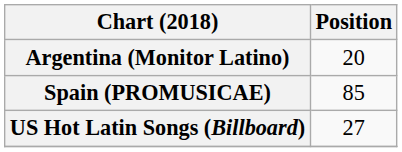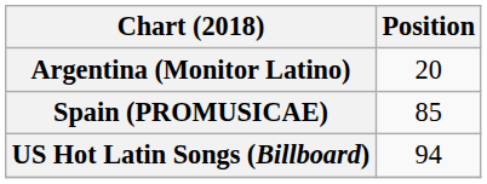US Hot Latin Songs (Billboard) | Position: 27 -> 94
